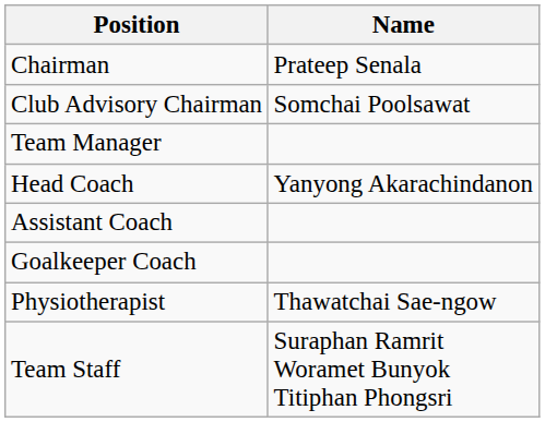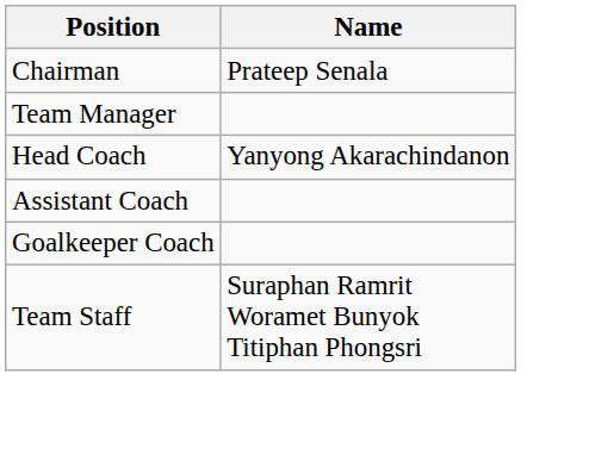- row: Club Advisory Chairman | Somchai Poolsawat
- row: Physiotherapist | Thawatchai Sae-ngow
